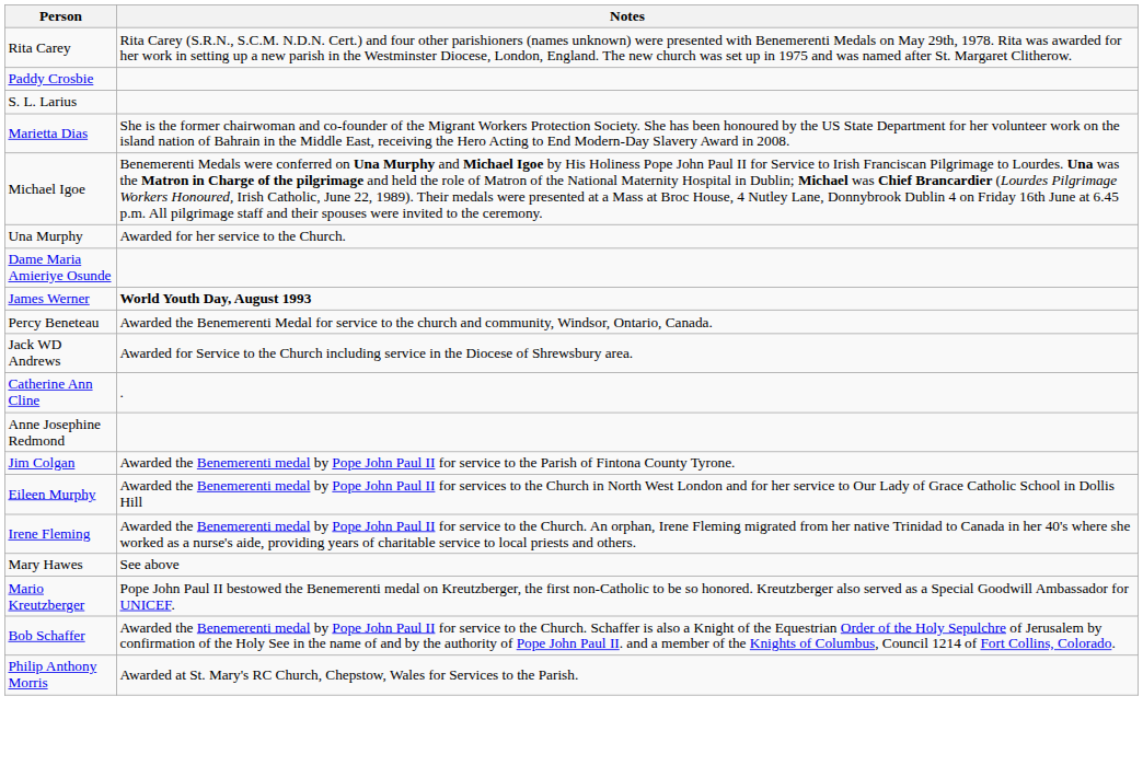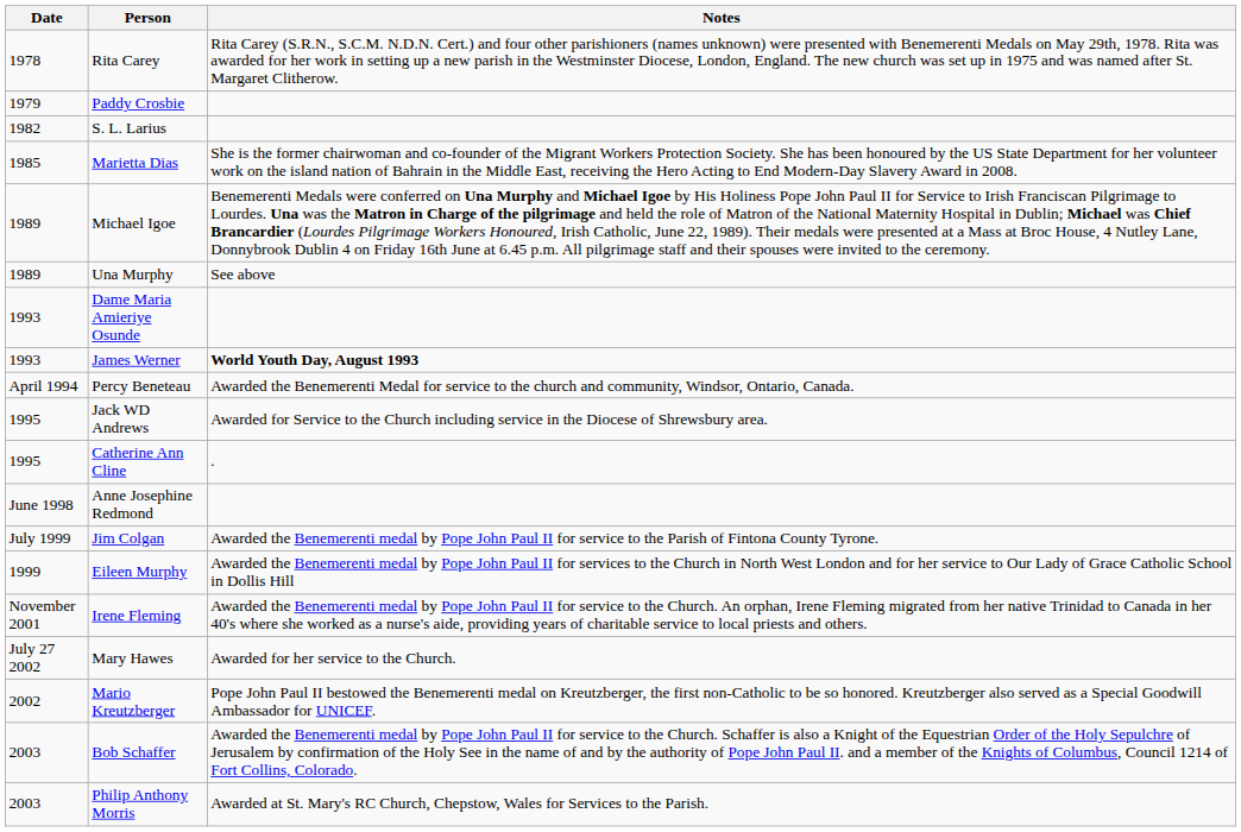+ column: Date | 1978 | 1979 | 1982 | 1985 | 1989 | 1989 | 1993 | 1993 | April 1994 | 1995 | 1995 | June 1998 | July 1999 | 1999 | November 2001 | July 27 2002 | 2002 | 2003 | 2003
Una Murphy | Notes: Awarded for her service to the Church. -> See above
Mary Hawes | Notes: See above -> Awarded for her service to the Church.
